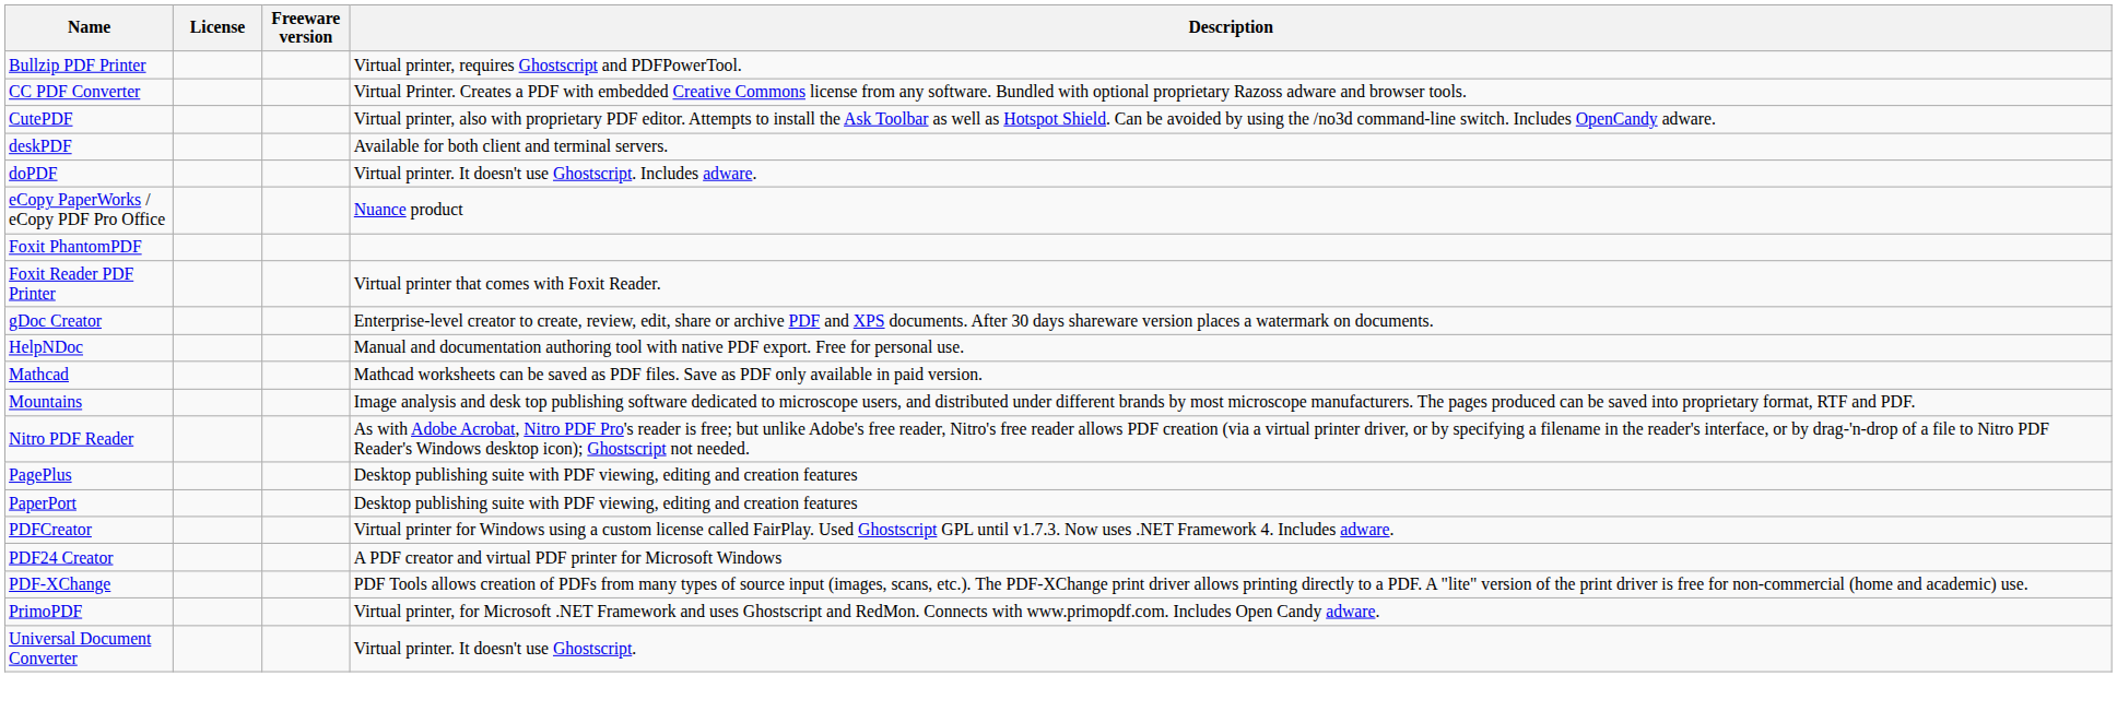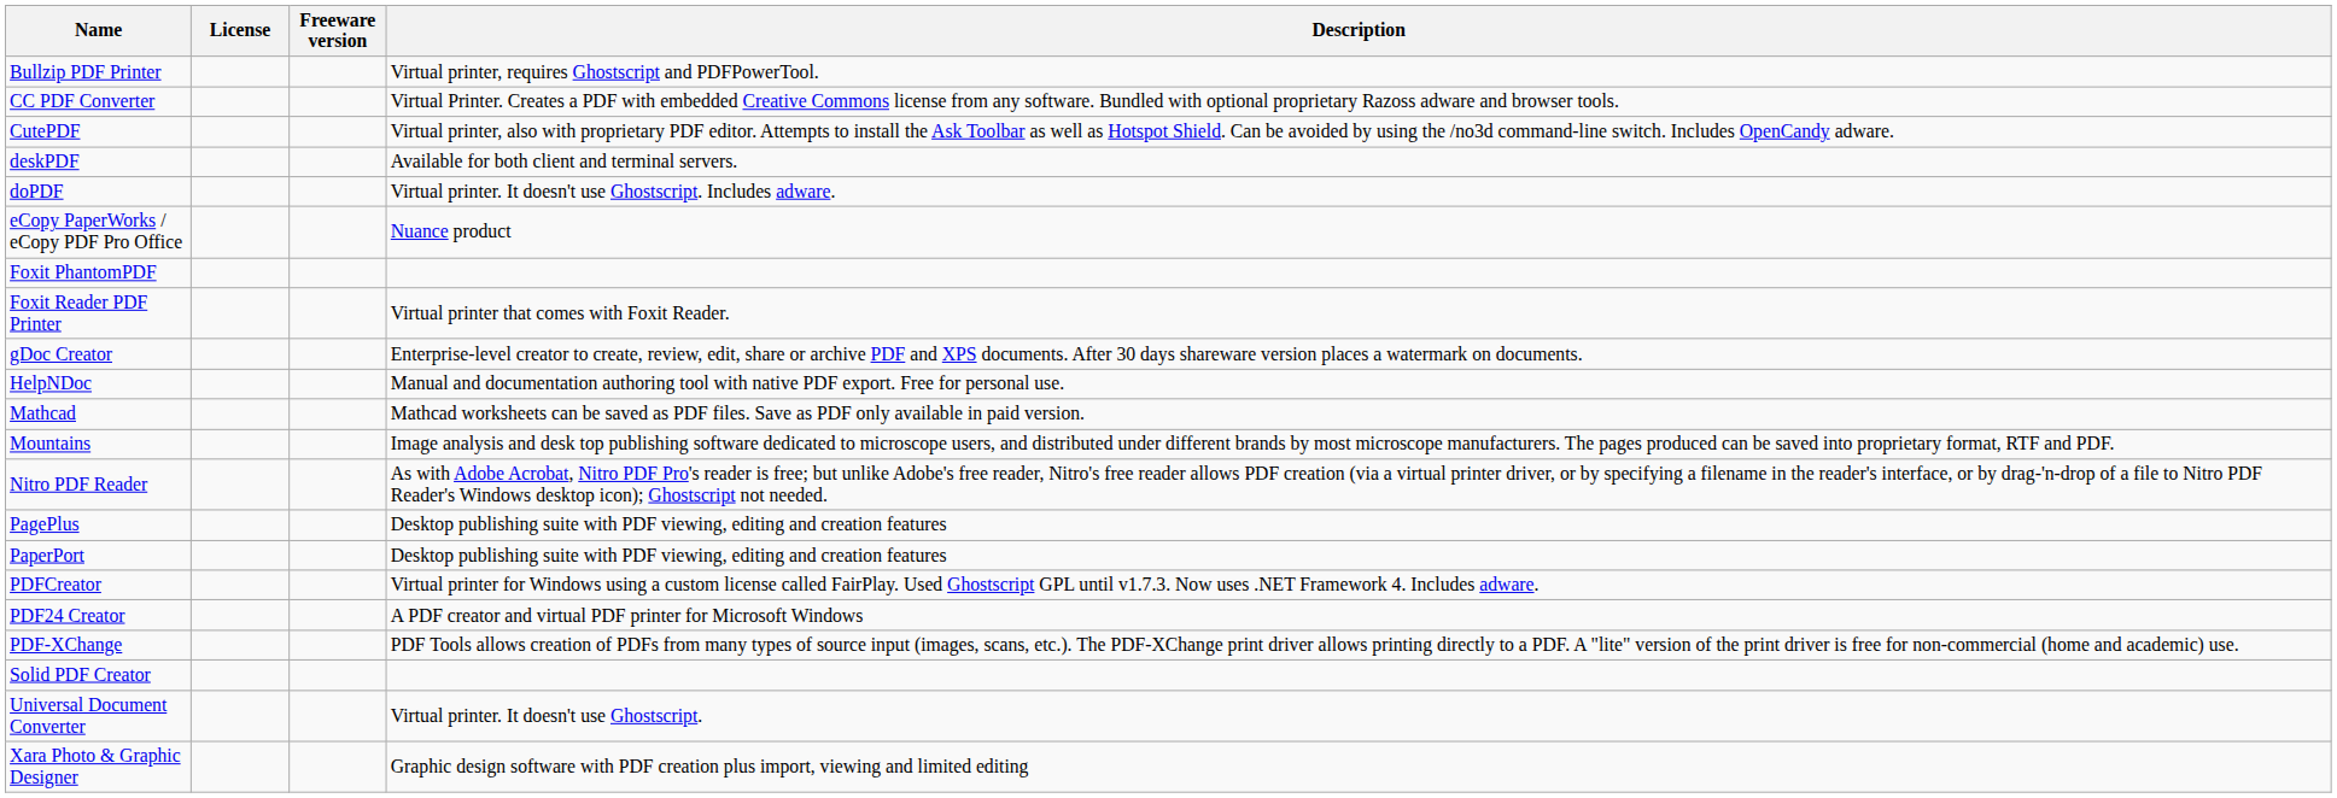- row: PrimoPDF | Virtual printer, for Microsoft .NET Framework and uses Ghostscript and RedMon. Connects with www.primopdf.com. Includes Open Candy adware.
+ row: Solid PDF Creator
+ row: Xara Photo & Graphic Designer | Graphic design software with PDF creation plus import, viewing and limited editing
